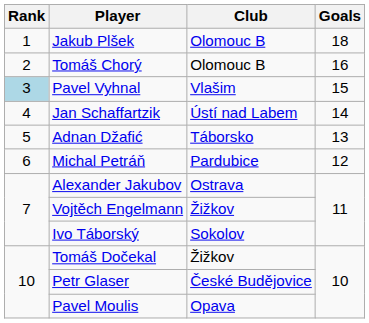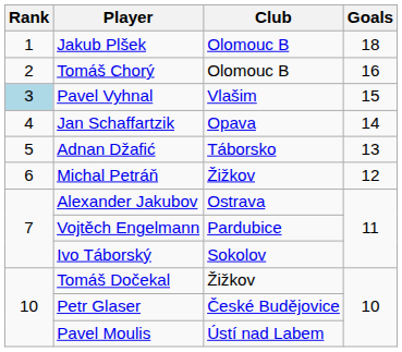Jan Schaffartzik | Club: Ústí nad Labem -> Opava
Michal Petráň | Club: Pardubice -> Žižkov
Vojtěch Engelmann | Club: Žižkov -> Pardubice
Pavel Moulis | Club: Opava -> Ústí nad Labem
